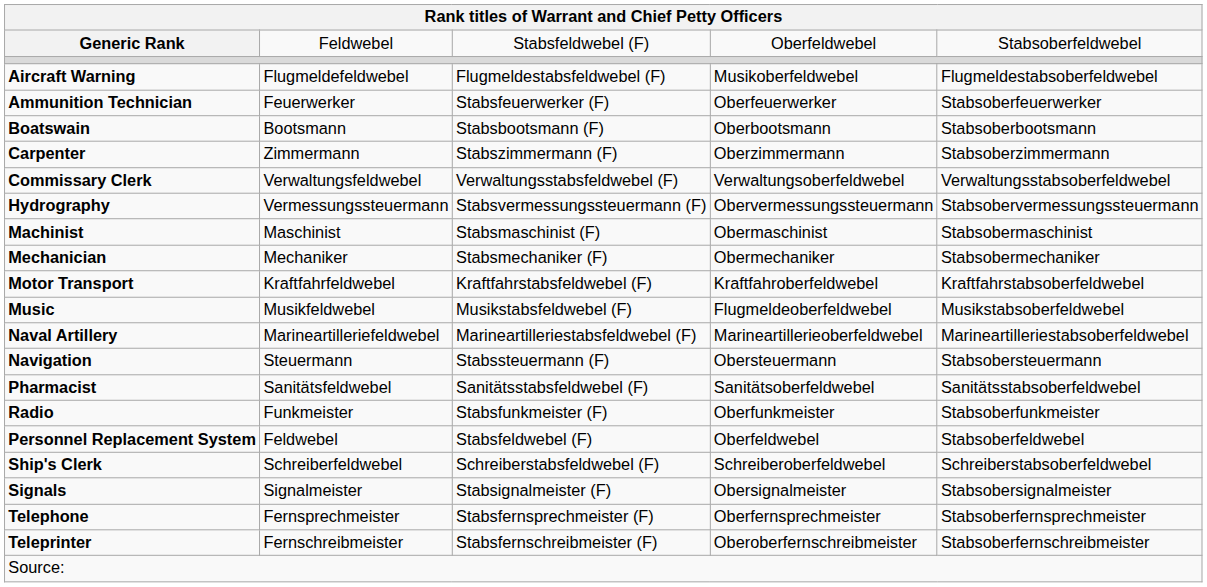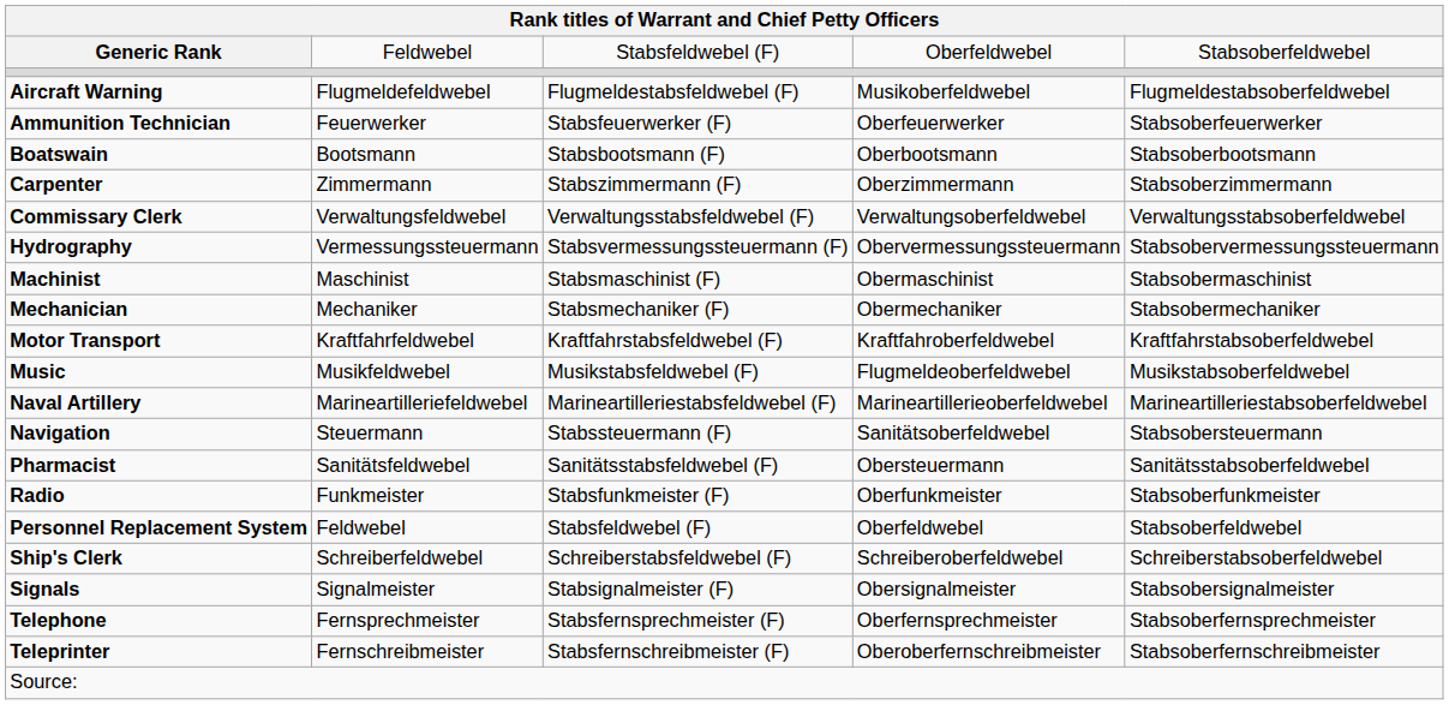Navigation | column 4: Obersteuermann -> Sanitätsoberfeldwebel
Pharmacist | column 4: Sanitätsoberfeldwebel -> Obersteuermann
